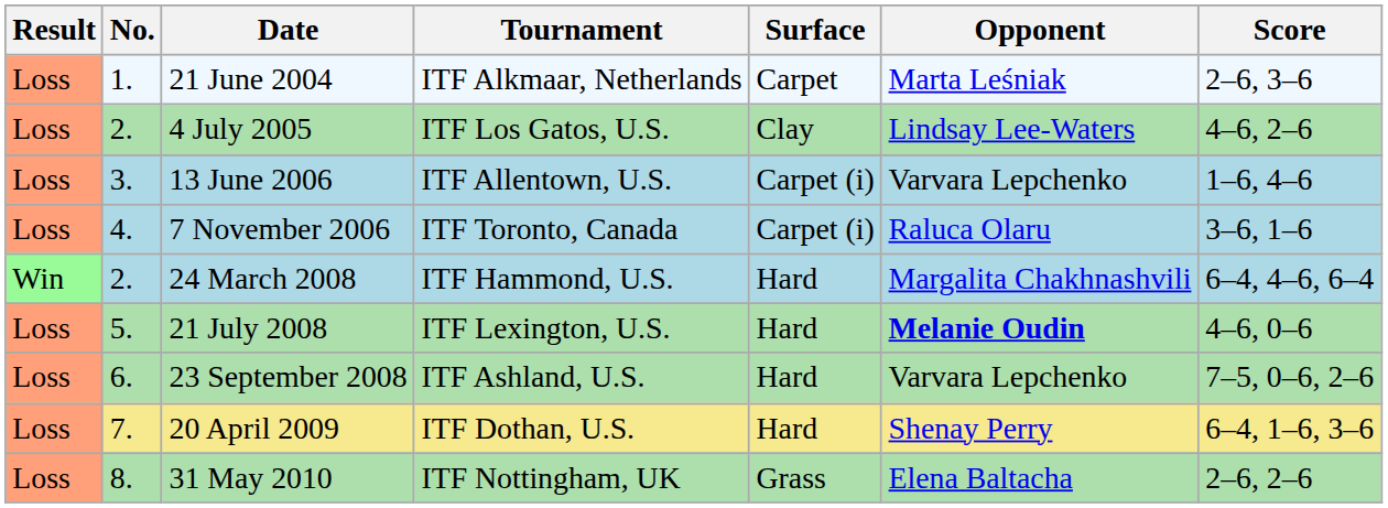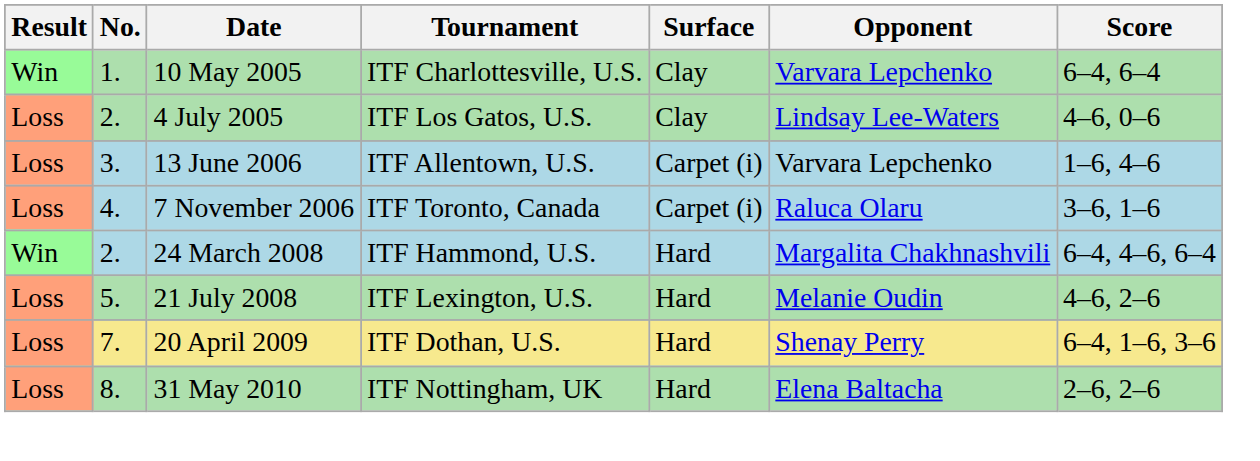- row: Loss | 1. | 21 June 2004 | ITF Alkmaar, Netherlands | Carpet | Marta Leśniak | 2–6, 3–6
+ row: Win | 1. | 10 May 2005 | ITF Charlottesville, U.S. | Clay | Varvara Lepchenko | 6–4, 6–4
4 July 2005 | Score: 4–6, 2–6 -> 4–6, 0–6
21 July 2008 | Opponent: bold -> normal
21 July 2008 | Score: 4–6, 0–6 -> 4–6, 2–6
- row: Loss | 6. | 23 September 2008 | ITF Ashland, U.S. | Hard | Varvara Lepchenko | 7–5, 0–6, 2–6
31 May 2010 | Surface: Grass -> Hard
